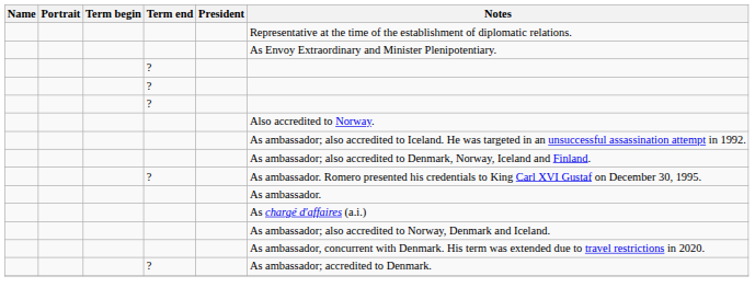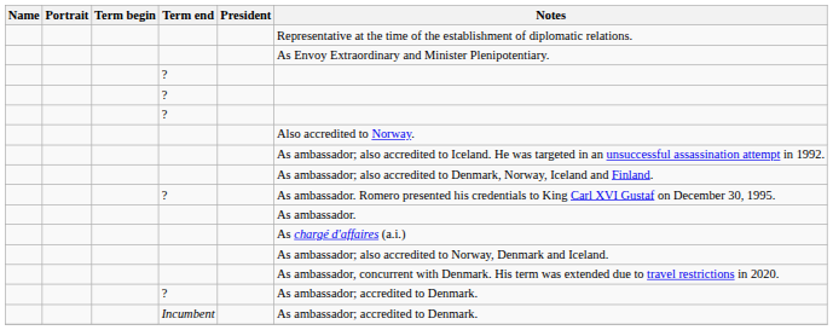+ row: Incumbent | As ambassador; accredited to Denmark.
